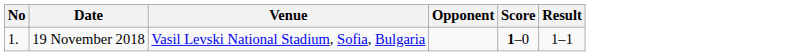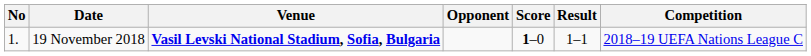+ column: Competition | 2018–19 UEFA Nations League C
19 November 2018 | Venue: normal -> bold
